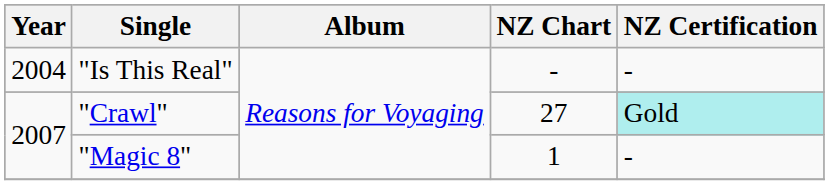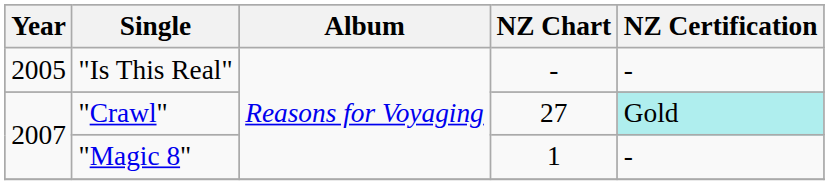"Is This Real" | Year: 2004 -> 2005
